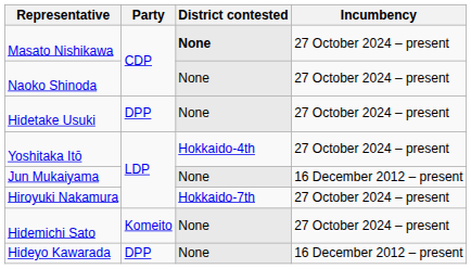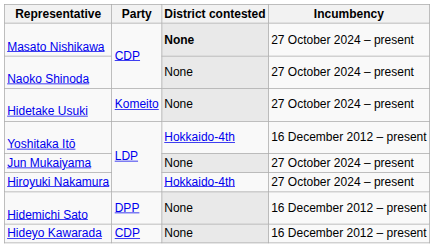Hidetake Usuki | Party: DPP -> Komeito
Yoshitaka Itō | Incumbency: 27 October 2024 – present -> 16 December 2012 – present
Jun Mukaiyama | Incumbency: 16 December 2012 – present -> 27 October 2024 – present
Hiroyuki Nakamura | District contested: Hokkaido-7th -> Hokkaido-4th
Hidemichi Sato | Party: Komeito -> DPP
Hidemichi Sato | Incumbency: 27 October 2024 – present -> 16 December 2012 – present
Hideyo Kawarada | Party: DPP -> CDP
